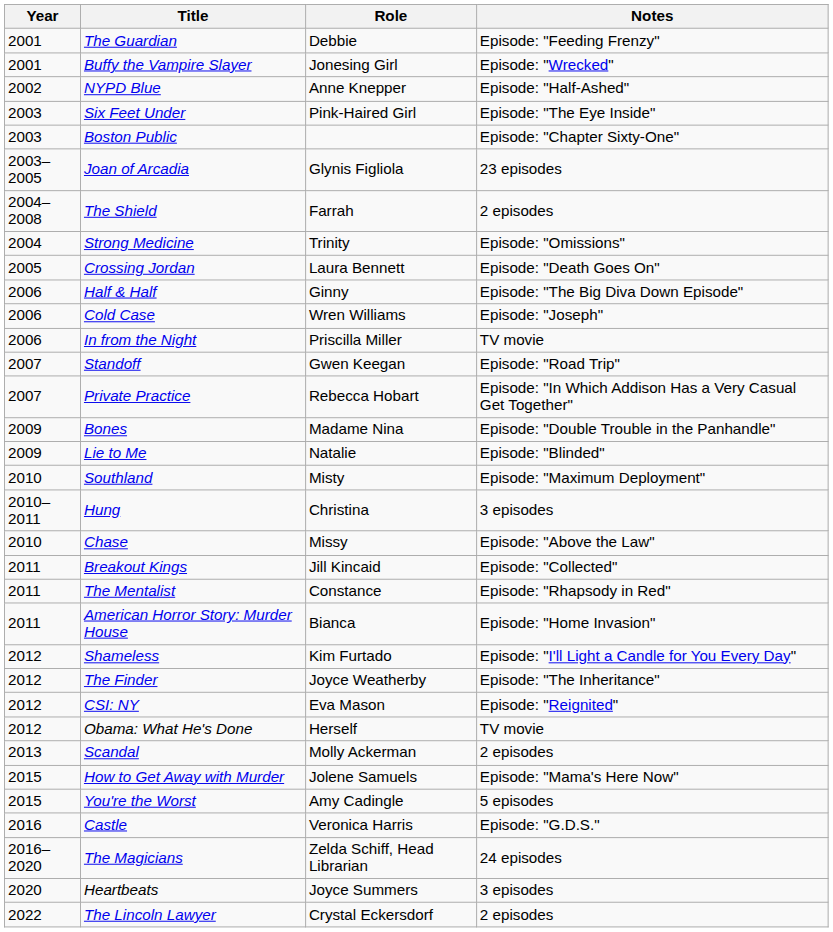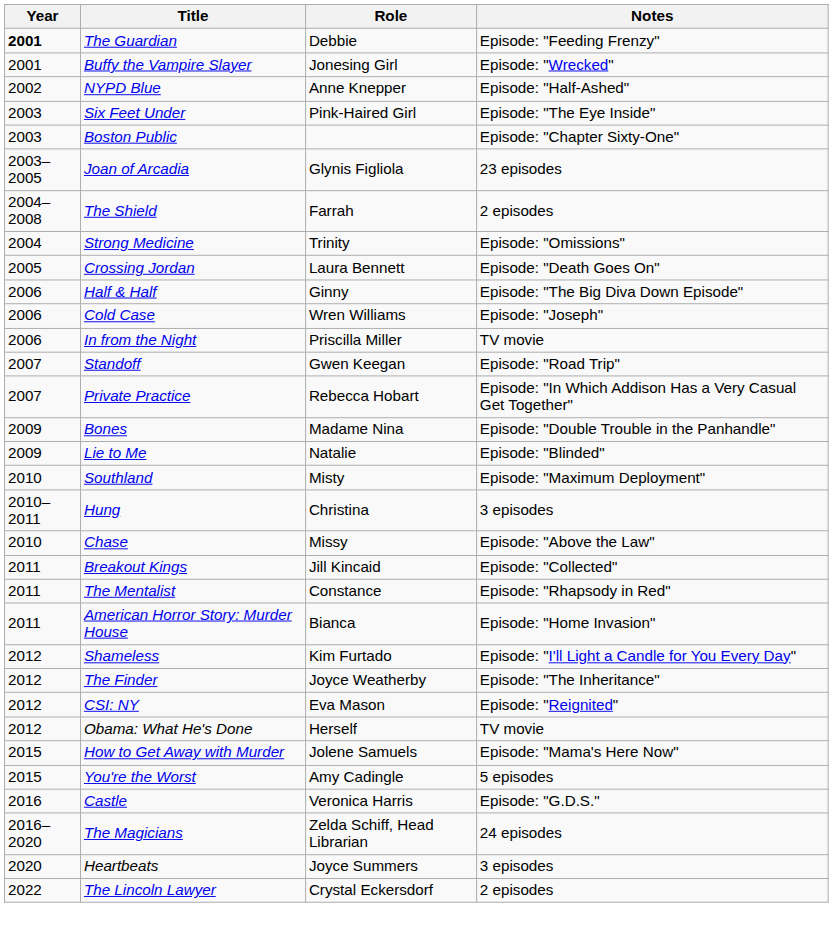The Guardian | Year: normal -> bold
- row: 2013 | Scandal | Molly Ackerman | 2 episodes
